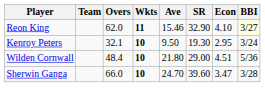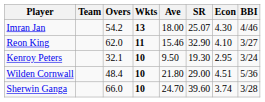+ row: Imran Jan | 54.2 | 13 | 18.00 | 25.07 | 4.30 | 4/46
Reon King | BBI: lightyellow background -> no background
Sherwin Ganga | Econ: 3.47 -> 3.74
